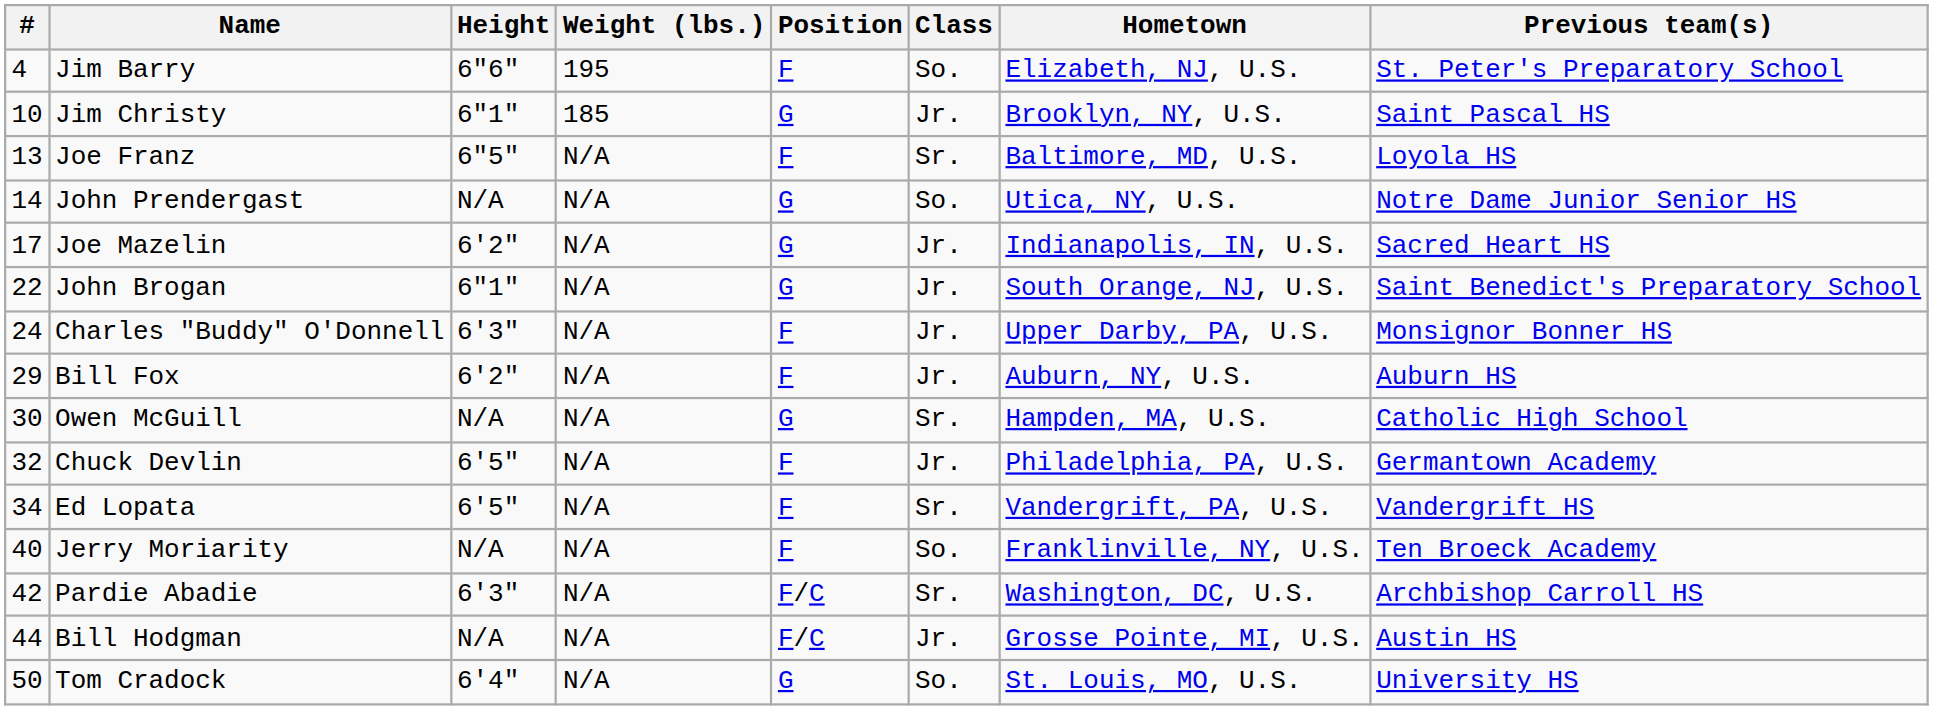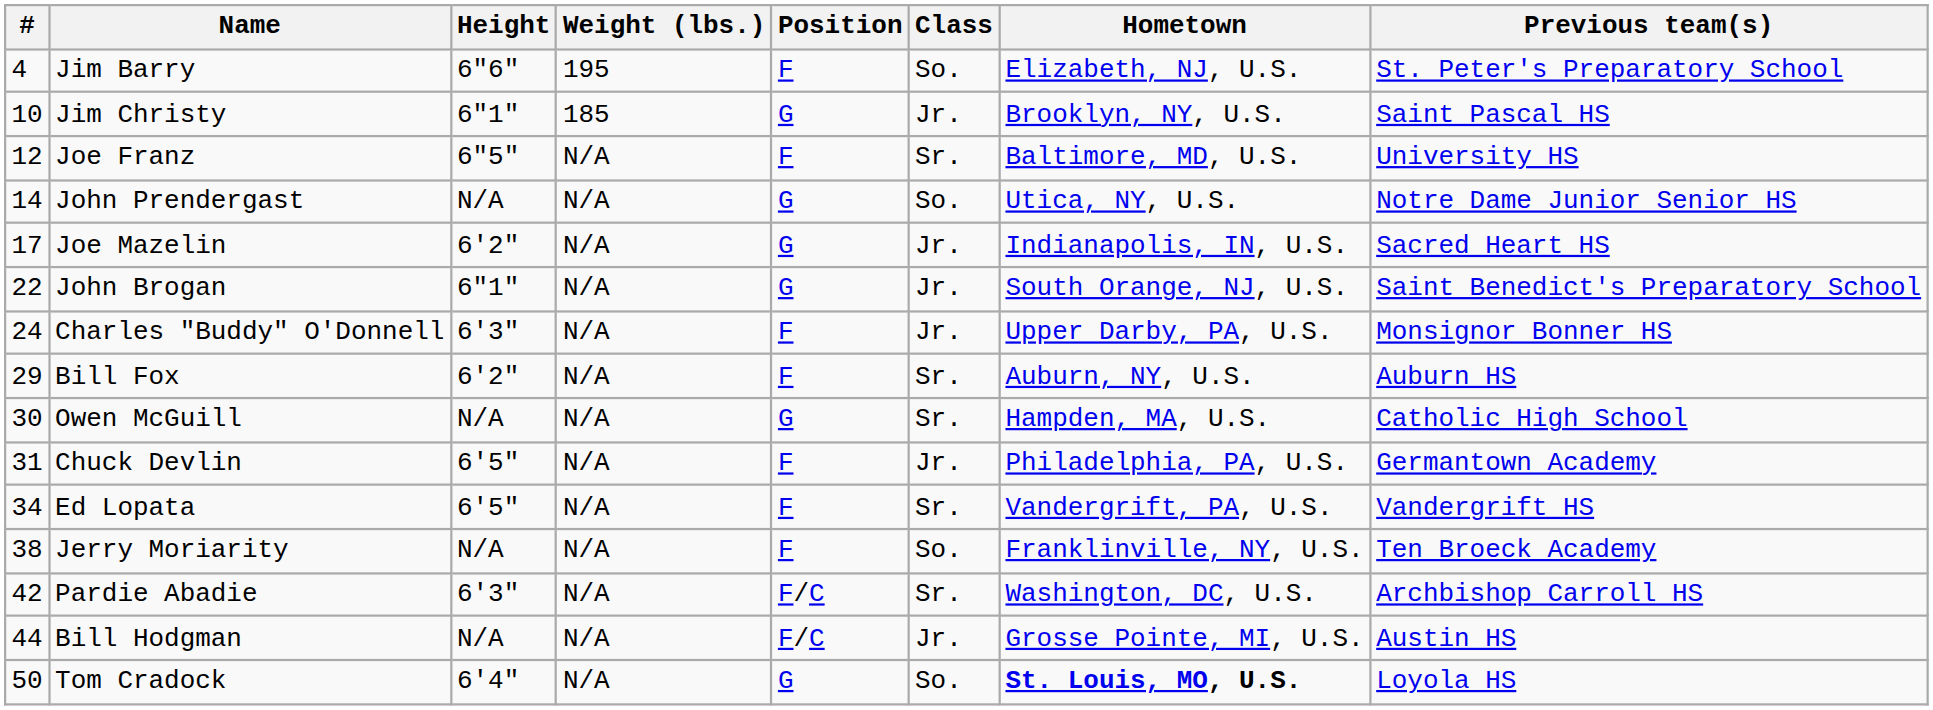Joe Franz | #: 13 -> 12
Joe Franz | Previous team(s): Loyola HS -> University HS
Bill Fox | Class: Jr. -> Sr.
Chuck Devlin | #: 32 -> 31
Jerry Moriarity | #: 40 -> 38
Tom Cradock | Hometown: normal -> bold
Tom Cradock | Previous team(s): University HS -> Loyola HS
